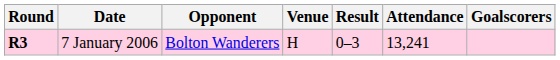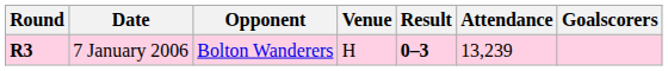7 January 2006 | Result: normal -> bold
7 January 2006 | Attendance: 13,241 -> 13,239
